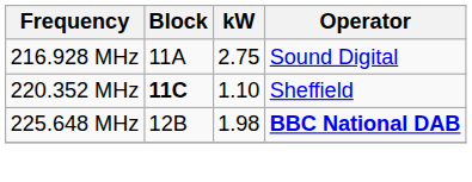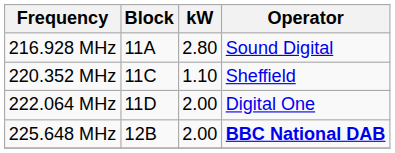216.928 MHz | kW: 2.75 -> 2.80
220.352 MHz | Block: bold -> normal
+ row: 222.064 MHz | 11D | 2.00 | Digital One
225.648 MHz | kW: 1.98 -> 2.00
